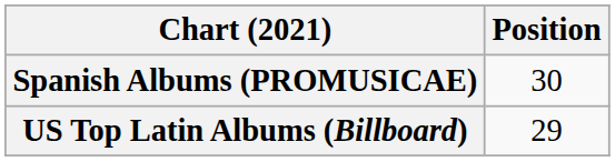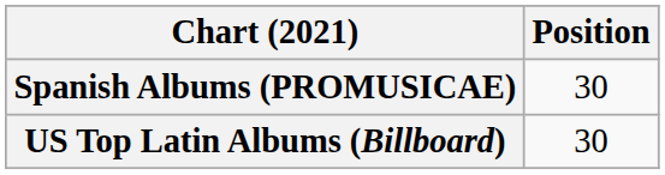US Top Latin Albums (Billboard) | Position: 29 -> 30
